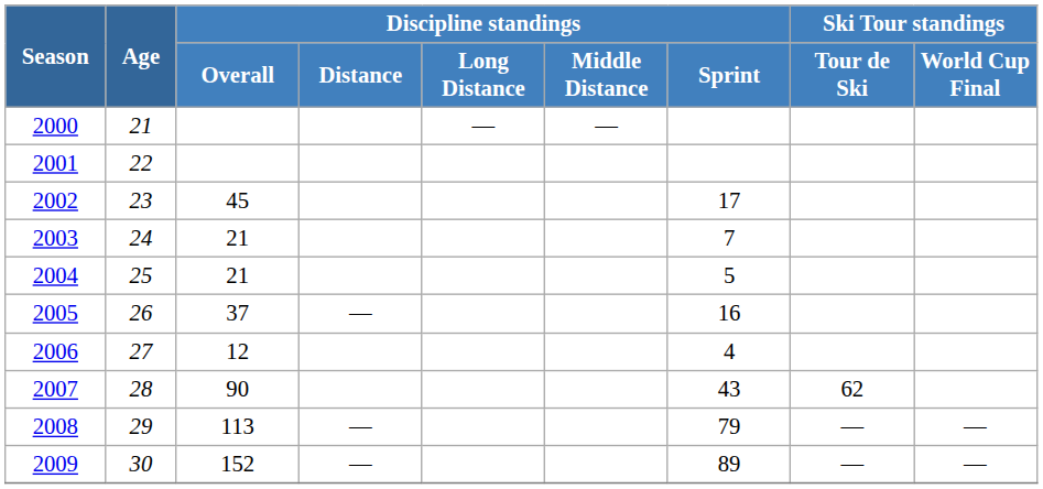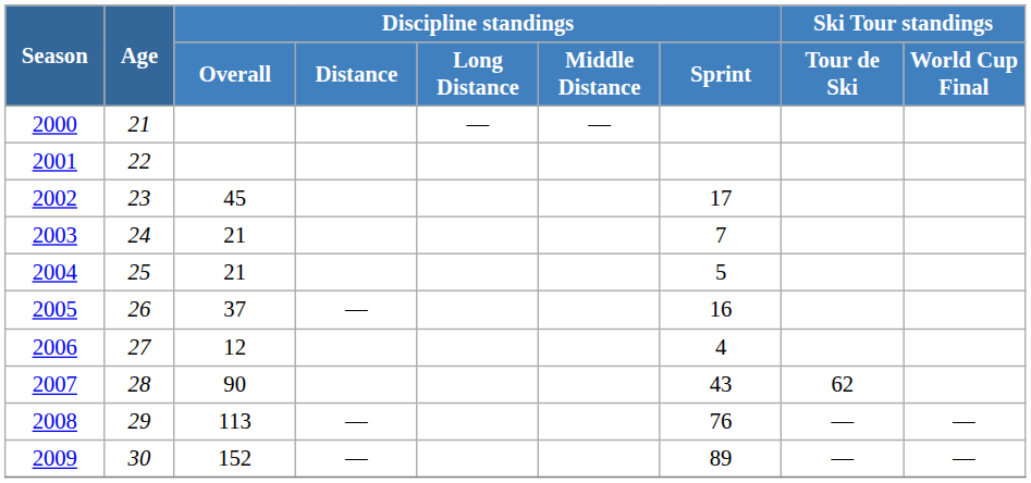2008 | Discipline standings / Sprint: 79 -> 76
